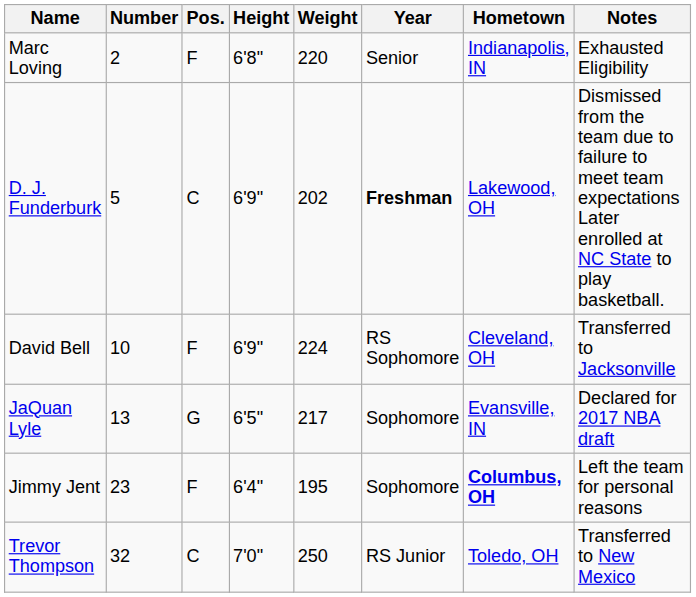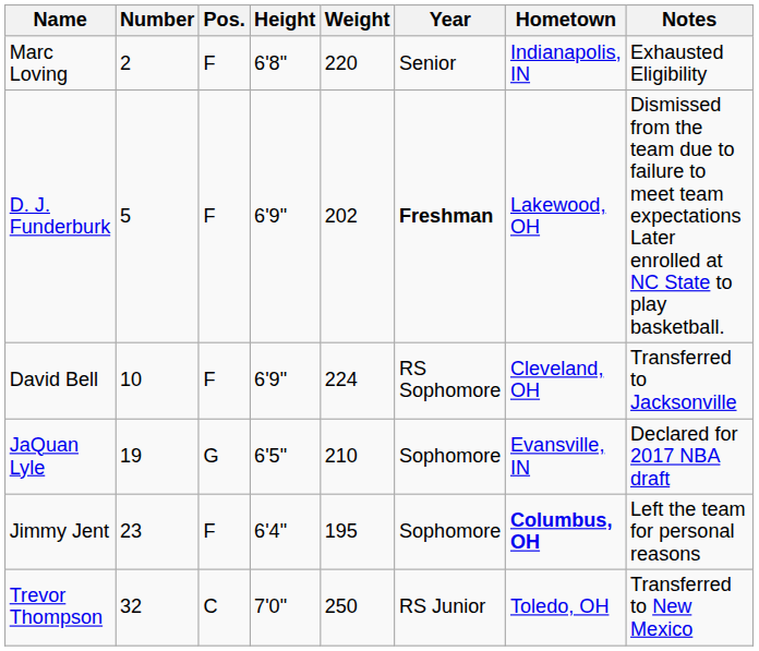D. J. Funderburk | Pos.: C -> F
JaQuan Lyle | Number: 13 -> 19
JaQuan Lyle | Weight: 217 -> 210
